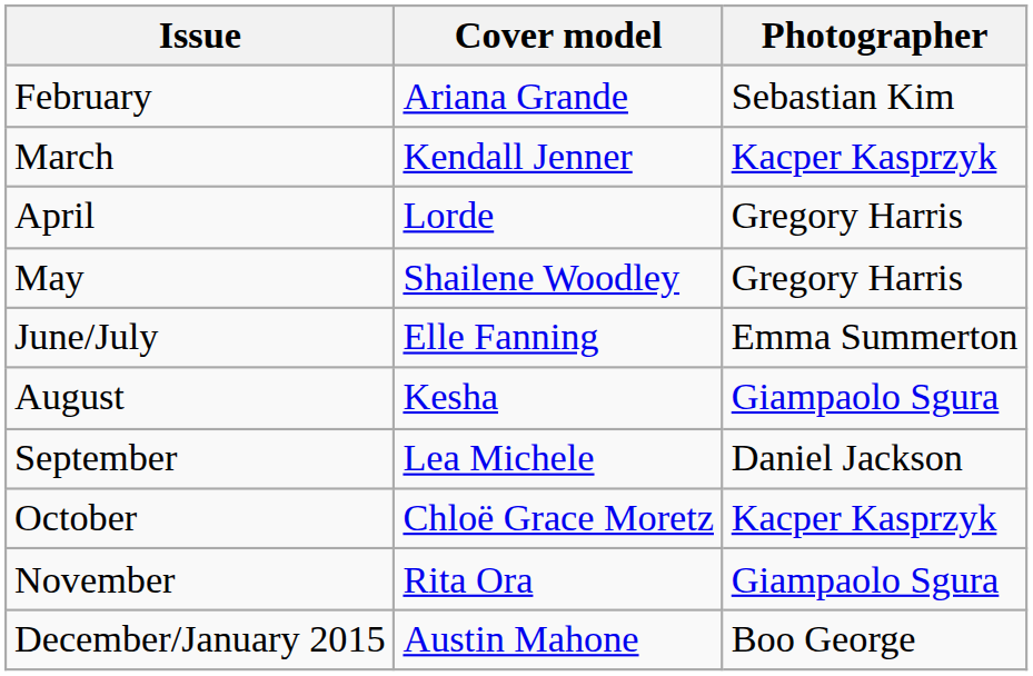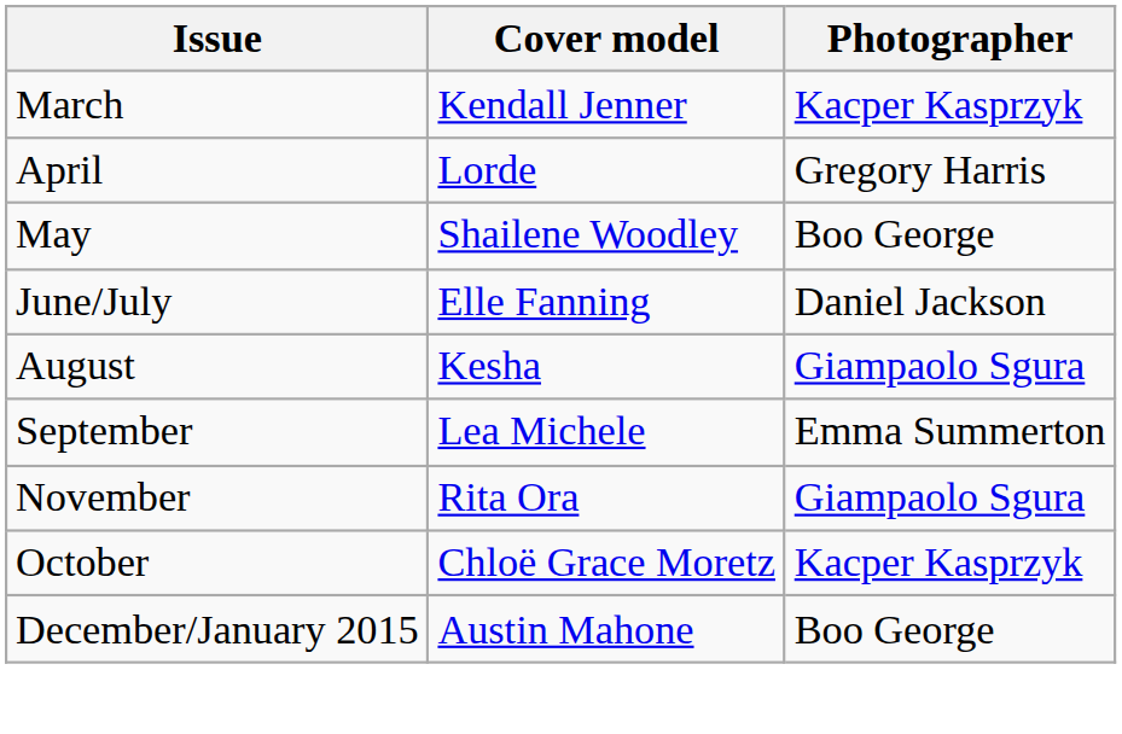- row: February | Ariana Grande | Sebastian Kim
May | Photographer: Gregory Harris -> Boo George
June/July | Photographer: Emma Summerton -> Daniel Jackson
September | Photographer: Daniel Jackson -> Emma Summerton
rows swapped: October <-> November
